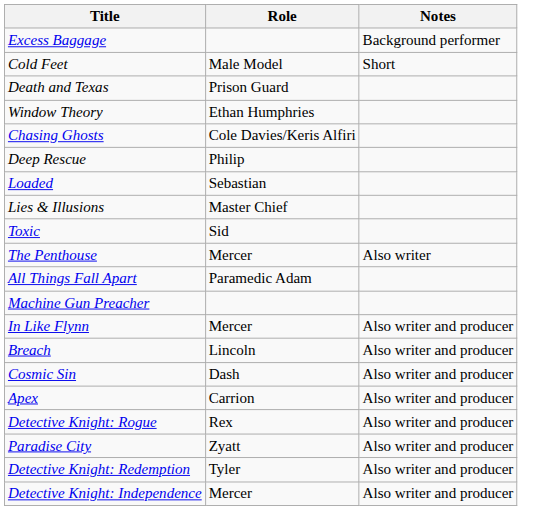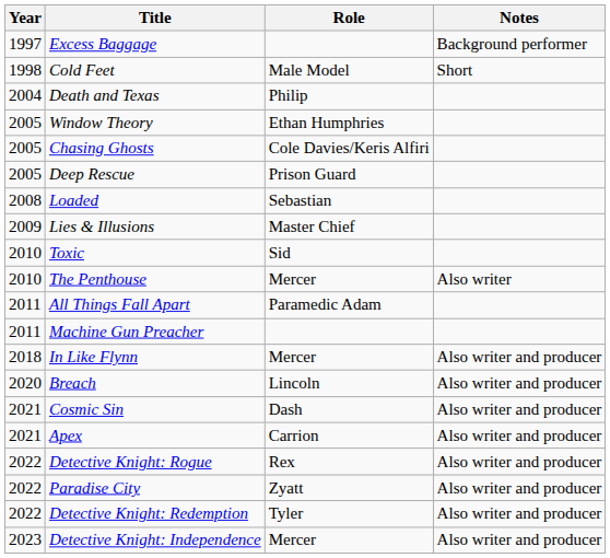+ column: Year | 1997 | 1998 | 2004 | 2005 | 2005 | 2005 | 2008 | 2009 | 2010 | 2010 | 2011 | 2011 | 2018 | 2020 | 2021 | 2021 | 2022 | 2022 | 2022 | 2023
Death and Texas | Role: Prison Guard -> Philip
Deep Rescue | Role: Philip -> Prison Guard
